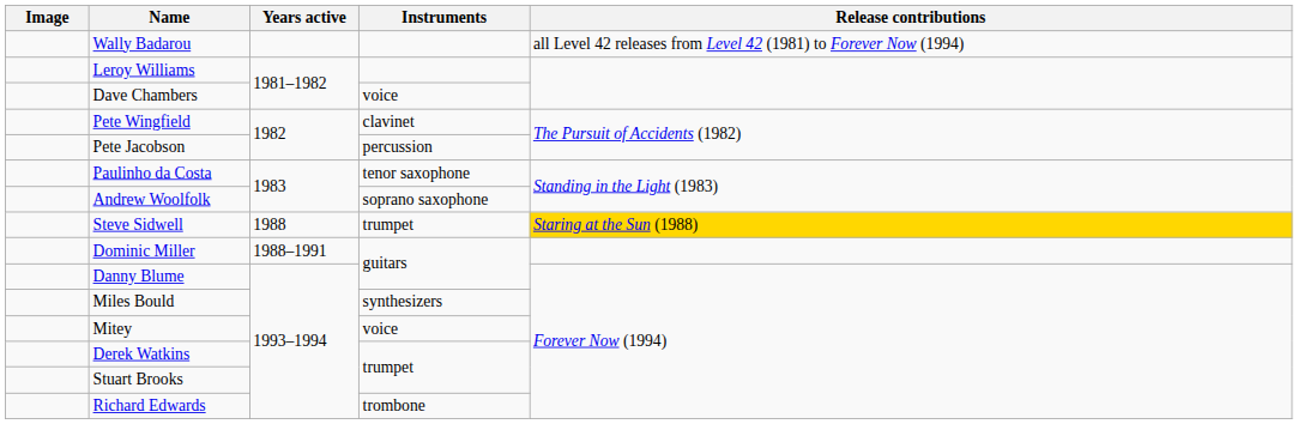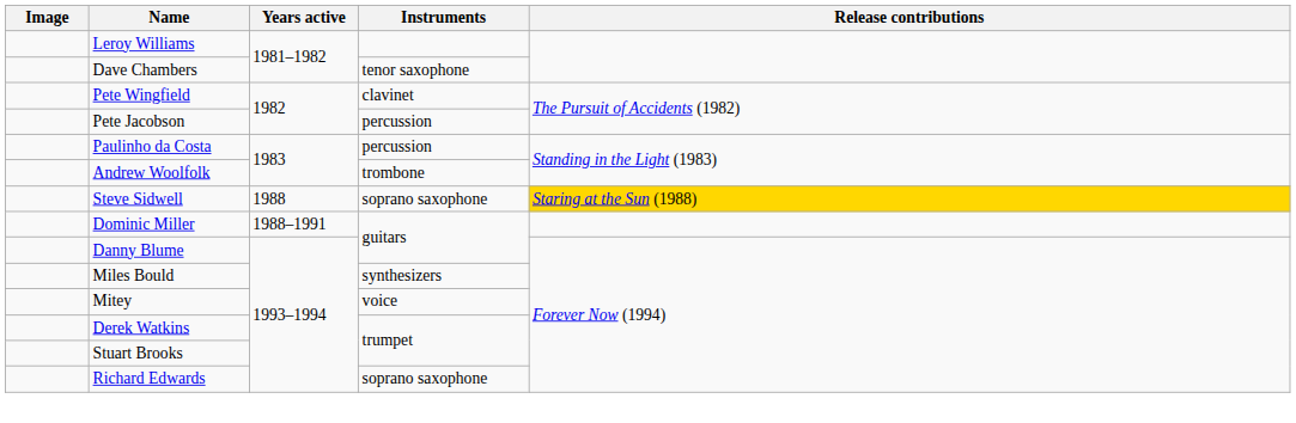- row: Wally Badarou | all Level 42 releases from Level 42 (1981) to Forever Now (1994)
Dave Chambers | Instruments: voice -> tenor saxophone
Paulinho da Costa | Instruments: tenor saxophone -> percussion
Andrew Woolfolk | Instruments: soprano saxophone -> trombone
Steve Sidwell | Instruments: trumpet -> soprano saxophone
Richard Edwards | Instruments: trombone -> soprano saxophone
